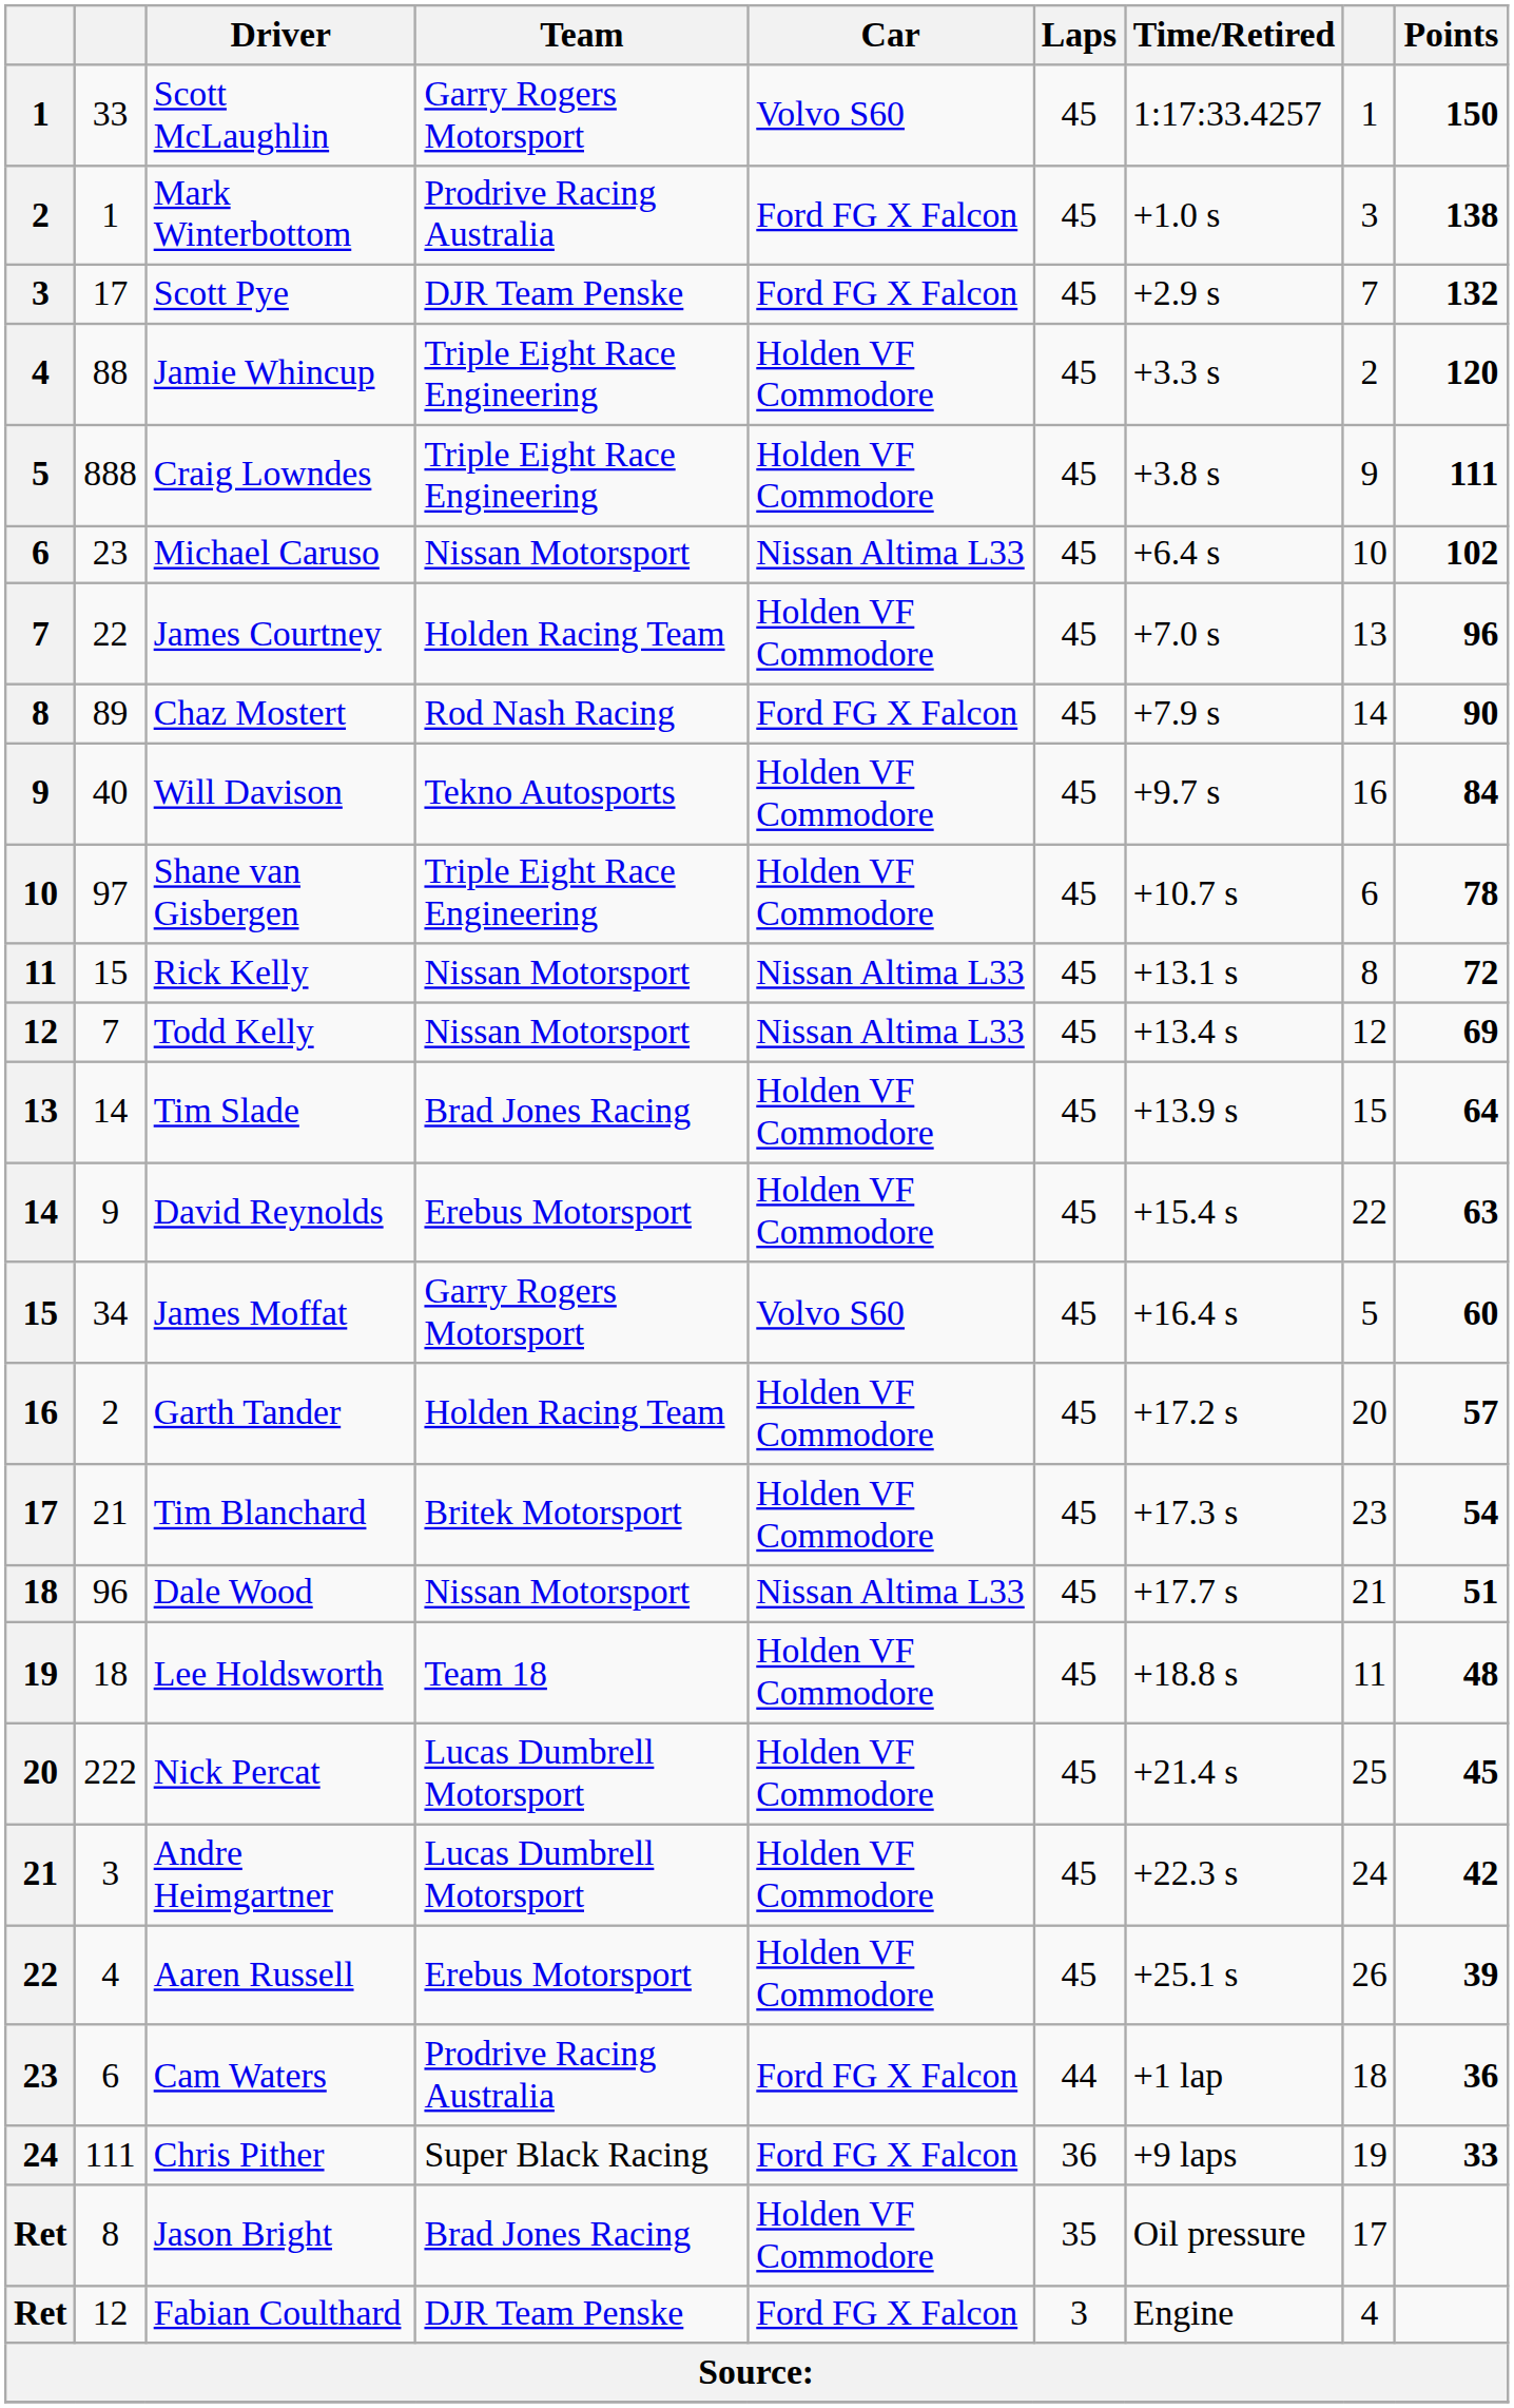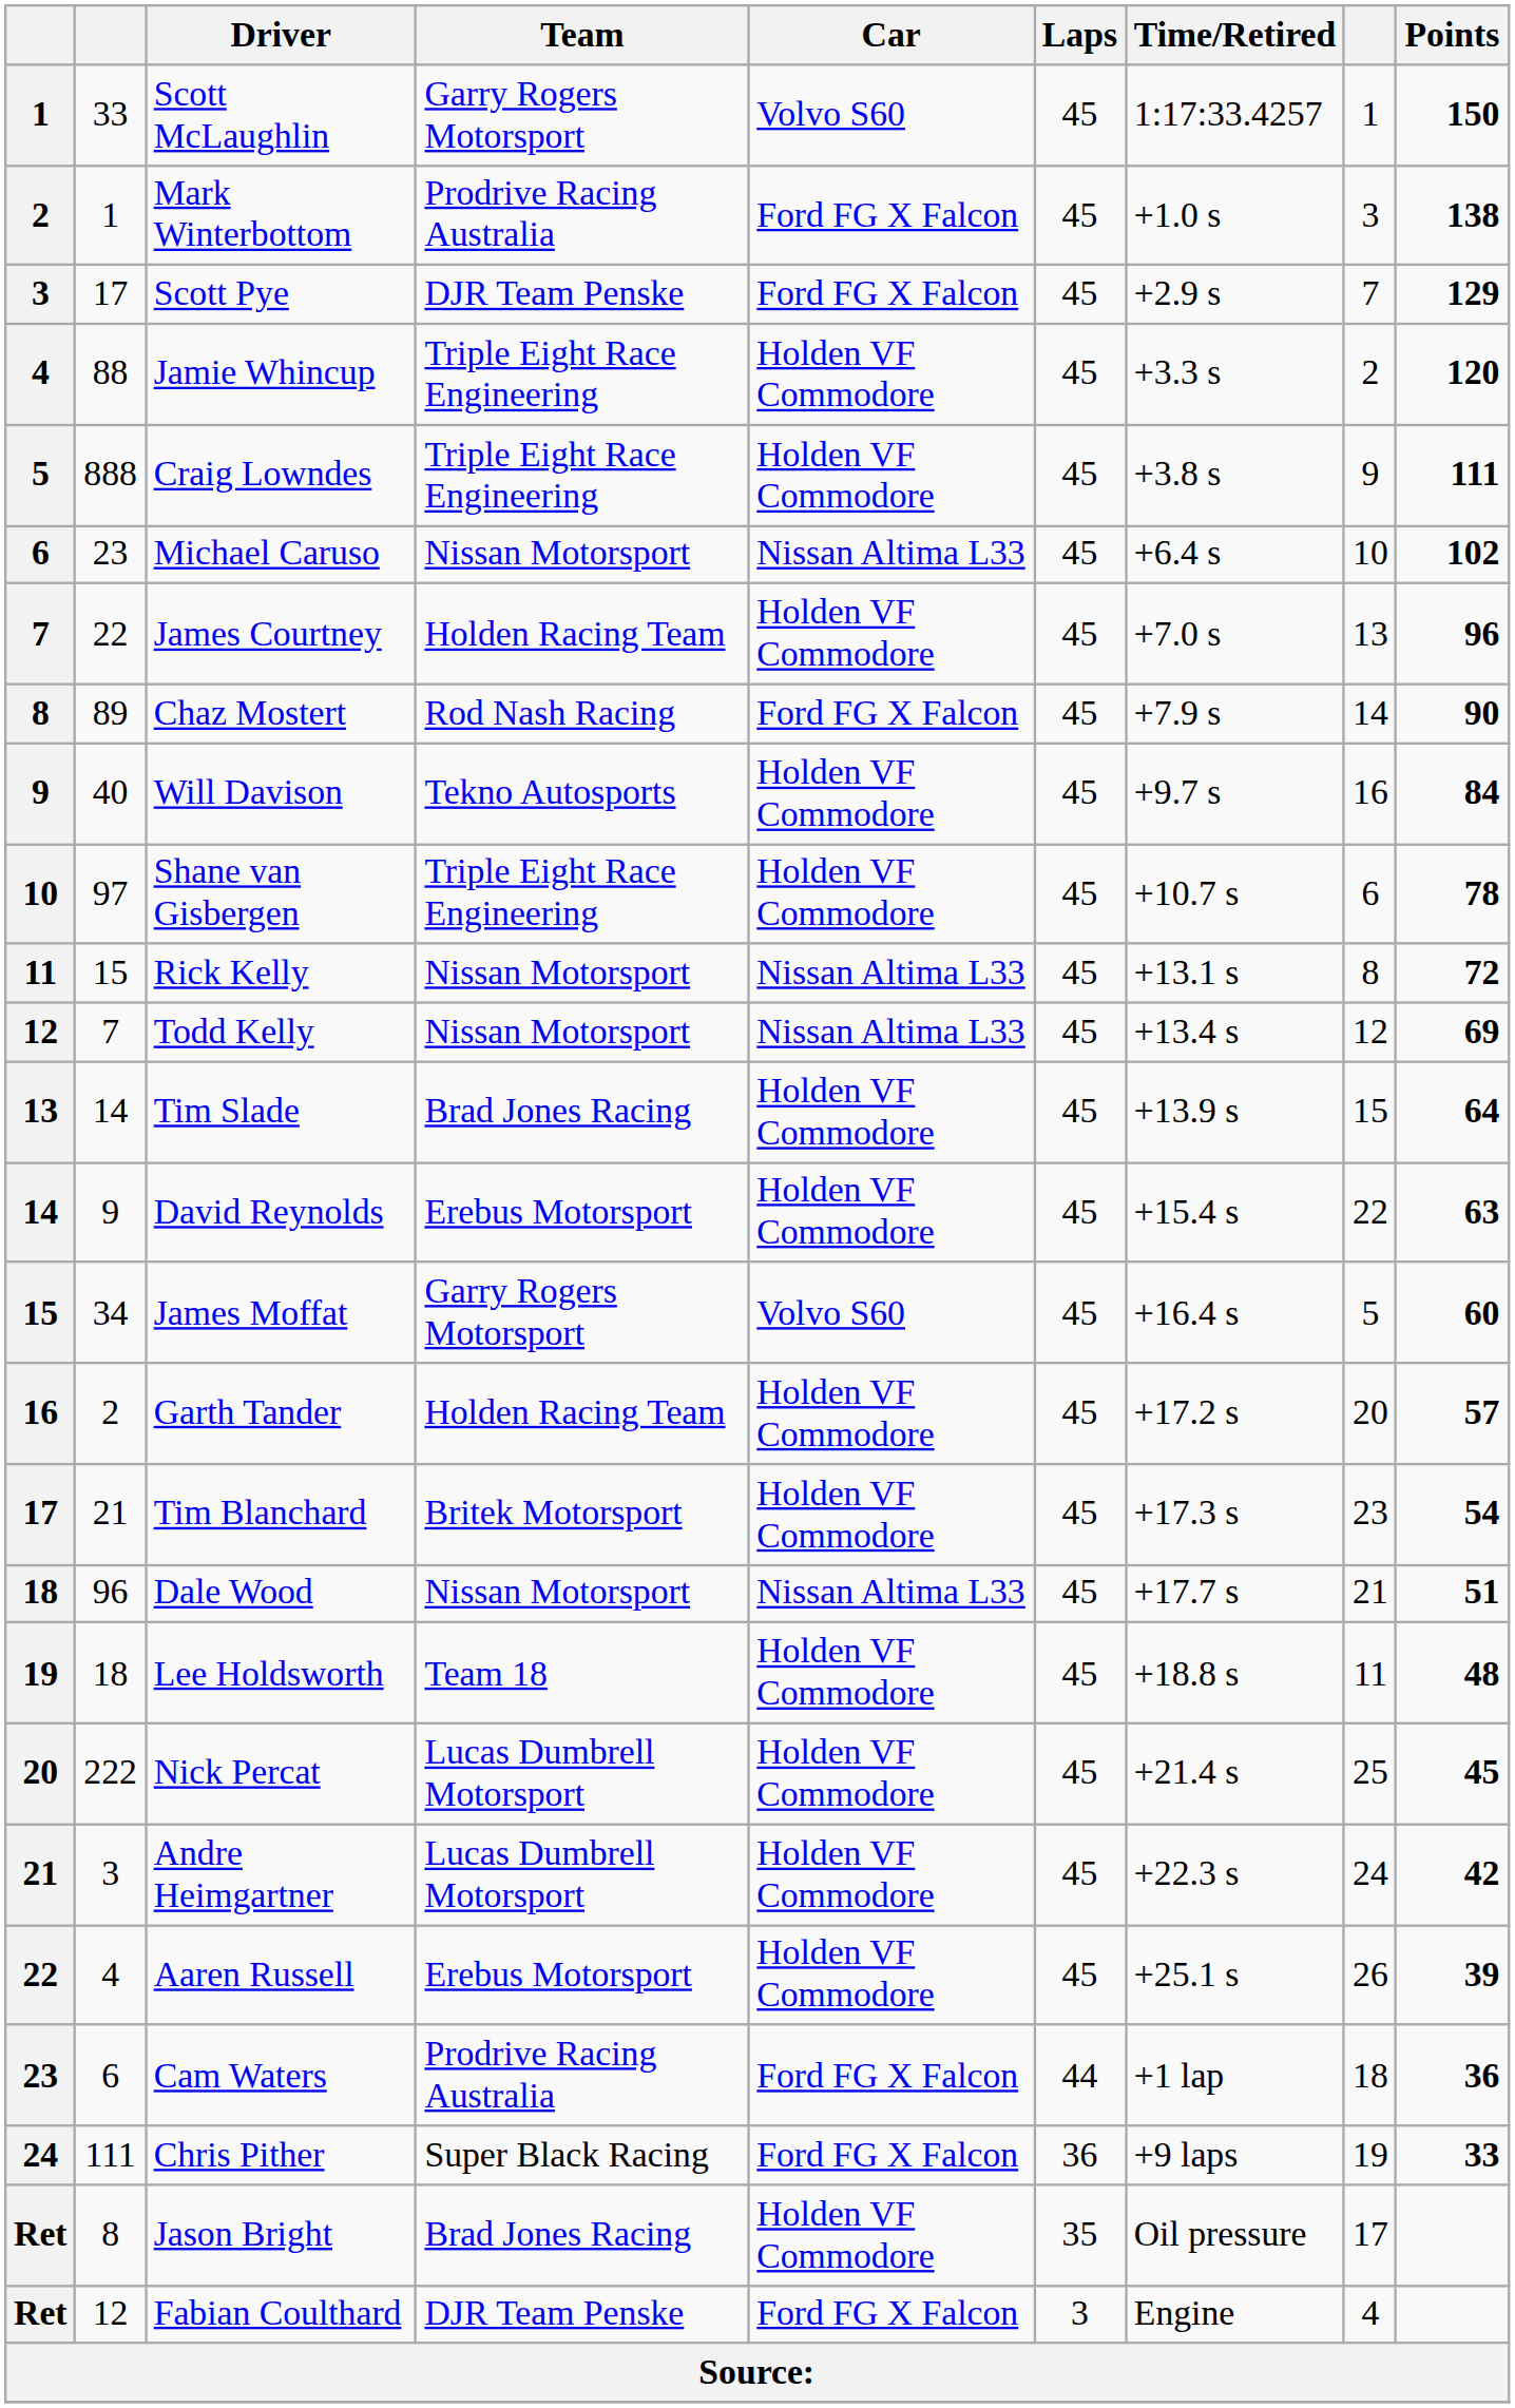Scott Pye | Points: 132 -> 129
